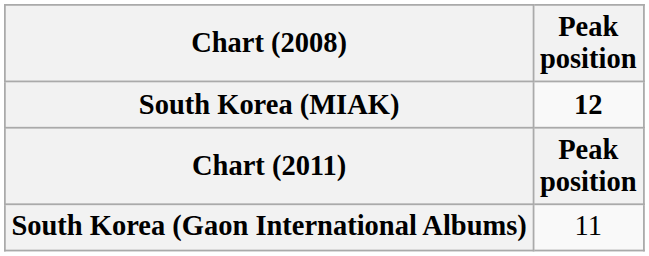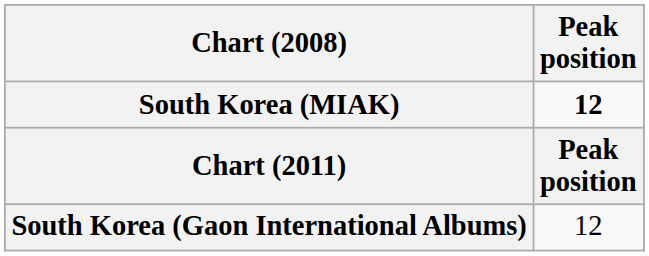South Korea (Gaon International Albums) | Peak position: 11 -> 12
